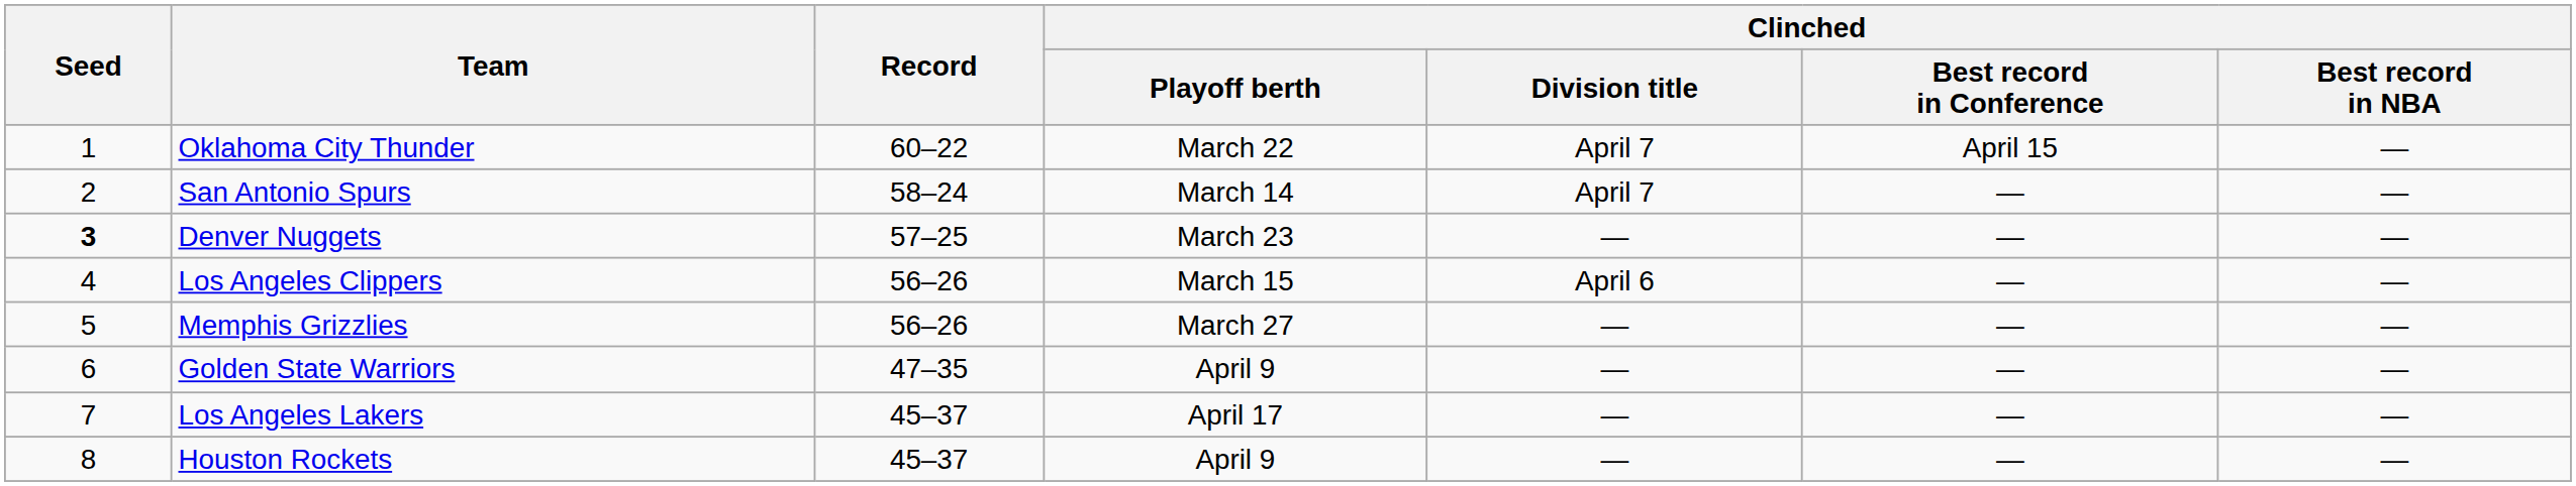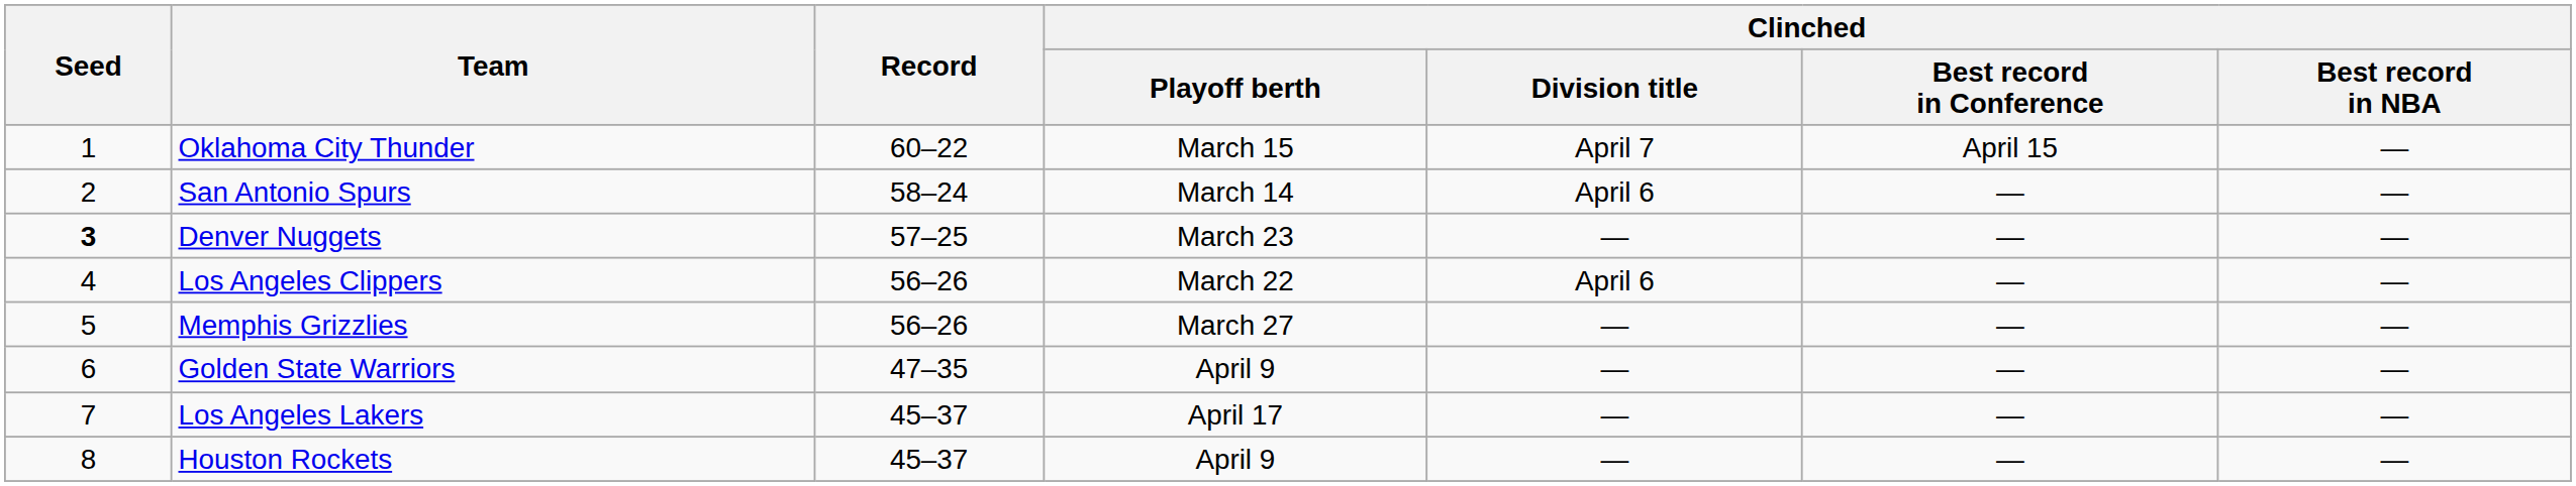Oklahoma City Thunder | Clinched / Playoff berth: March 22 -> March 15
San Antonio Spurs | Clinched / Division title: April 7 -> April 6
Los Angeles Clippers | Clinched / Playoff berth: March 15 -> March 22
